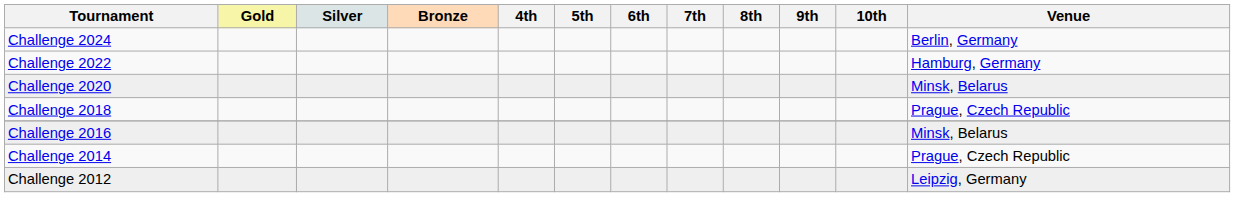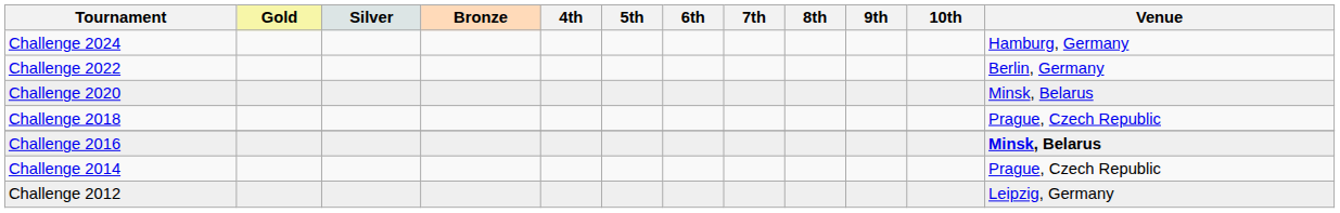Challenge 2024 | Venue: Berlin, Germany -> Hamburg, Germany
Challenge 2022 | Venue: Hamburg, Germany -> Berlin, Germany
Challenge 2016 | Venue: normal -> bold
